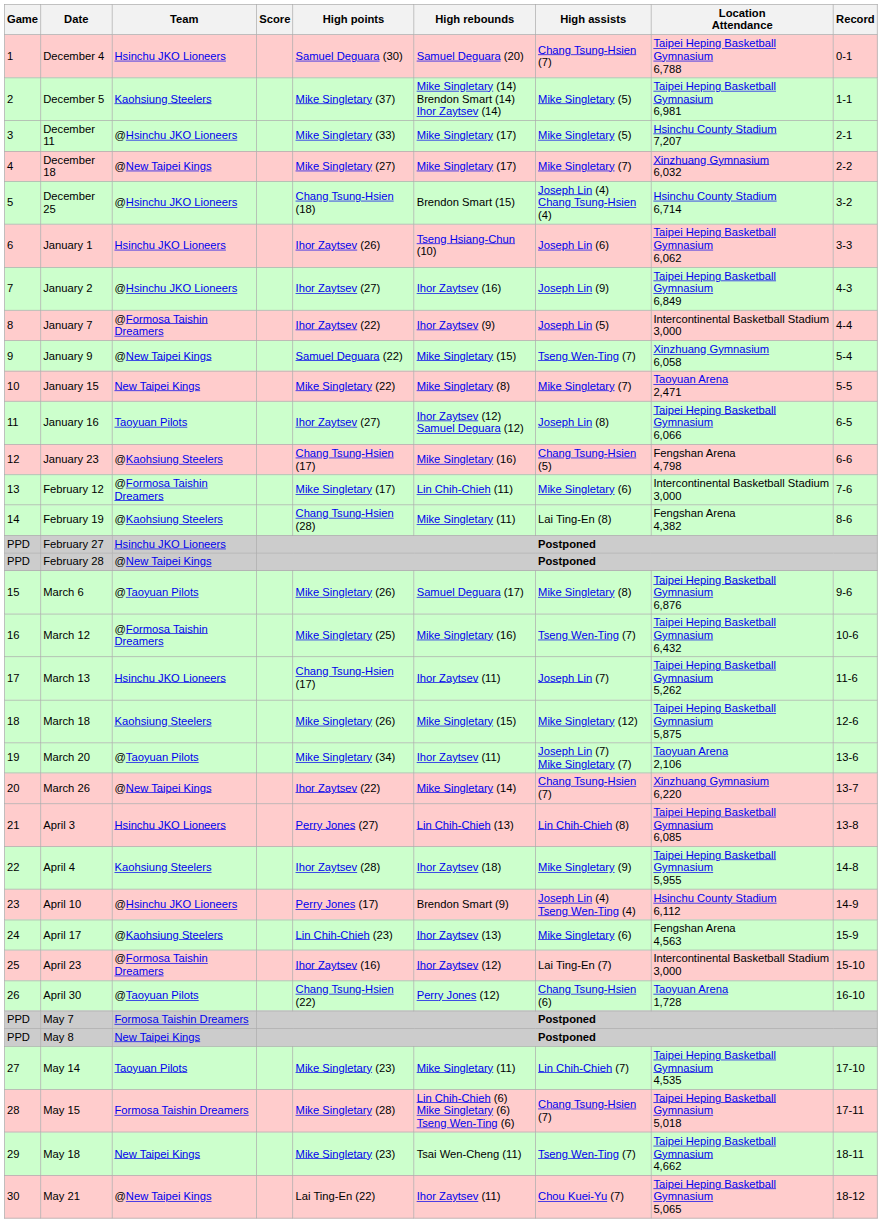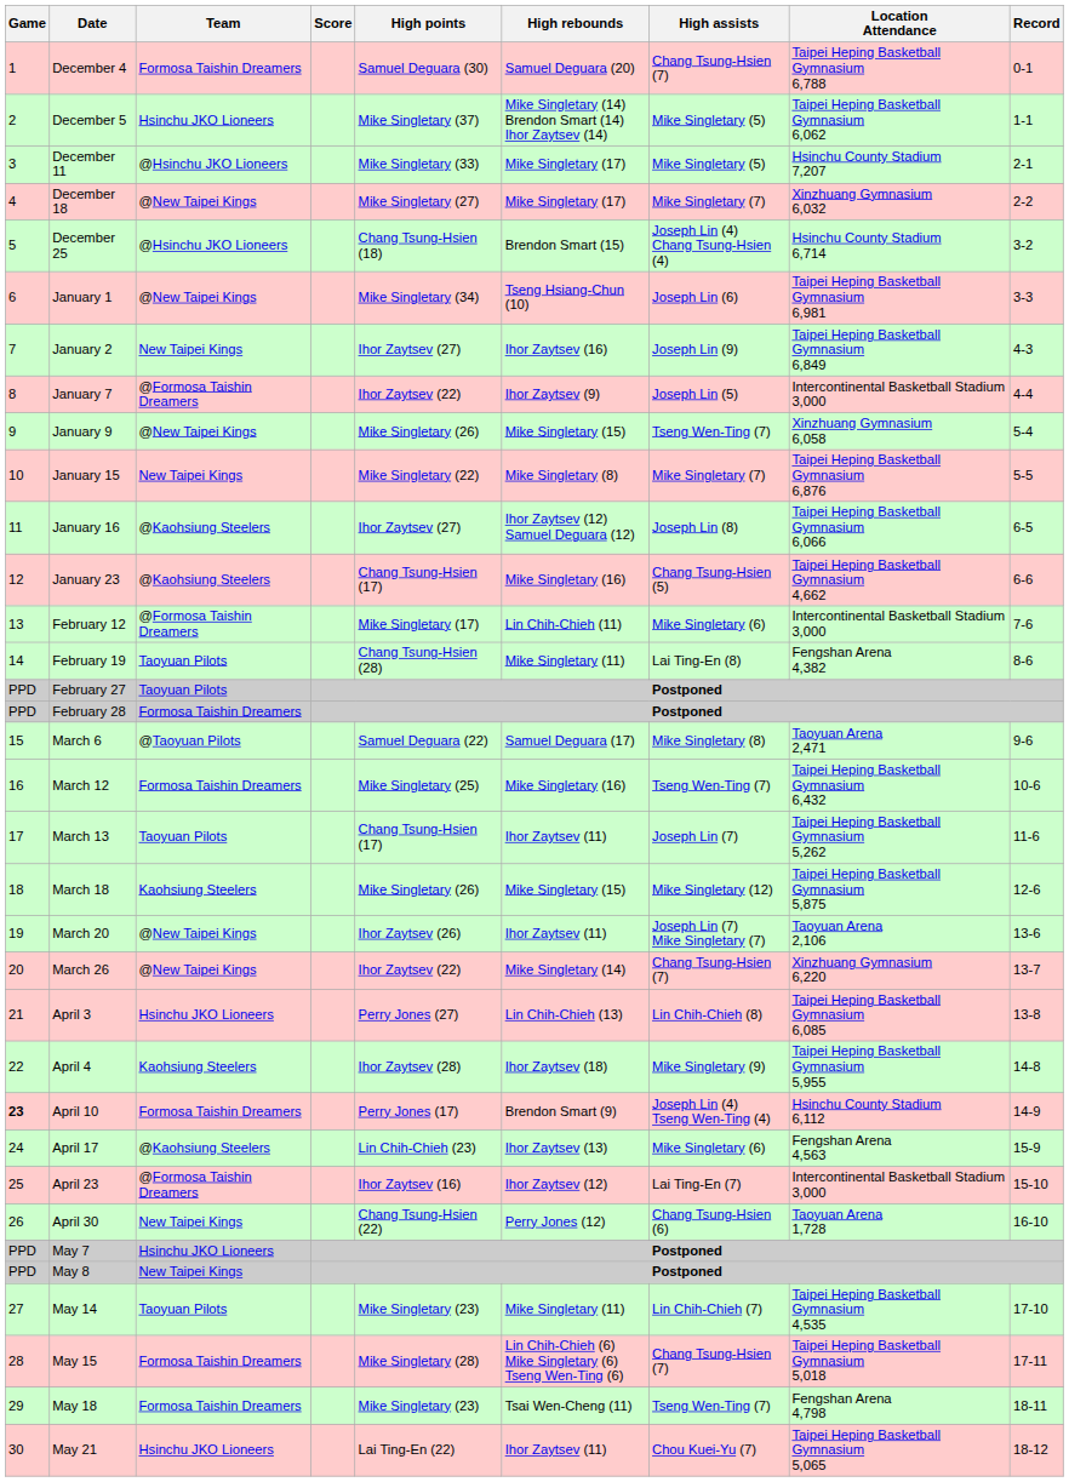December 4 | Team: Hsinchu JKO Lioneers -> Formosa Taishin Dreamers
December 5 | Team: Kaohsiung Steelers -> Hsinchu JKO Lioneers
December 5 | Location Attendance: Taipei Heping Basketball Gymnasium 6,981 -> Taipei Heping Basketball Gymnasium 6,062
January 1 | Team: Hsinchu JKO Lioneers -> @New Taipei Kings
January 1 | High points: Ihor Zaytsev (26) -> Mike Singletary (34)
January 1 | Location Attendance: Taipei Heping Basketball Gymnasium 6,062 -> Taipei Heping Basketball Gymnasium 6,981
January 2 | Team: @Hsinchu JKO Lioneers -> New Taipei Kings
January 9 | High points: Samuel Deguara (22) -> Mike Singletary (26)
January 15 | Location Attendance: Taoyuan Arena 2,471 -> Taipei Heping Basketball Gymnasium 6,876
January 16 | Team: Taoyuan Pilots -> @Kaohsiung Steelers
January 23 | Location Attendance: Fengshan Arena 4,798 -> Taipei Heping Basketball Gymnasium 4,662
February 19 | Team: @Kaohsiung Steelers -> Taoyuan Pilots
February 27 | Team: Hsinchu JKO Lioneers -> Taoyuan Pilots
February 28 | Team: @New Taipei Kings -> Formosa Taishin Dreamers
March 6 | High points: Mike Singletary (26) -> Samuel Deguara (22)
March 6 | Location Attendance: Taipei Heping Basketball Gymnasium 6,876 -> Taoyuan Arena 2,471
March 12 | Team: @Formosa Taishin Dreamers -> Formosa Taishin Dreamers
March 13 | Team: Hsinchu JKO Lioneers -> Taoyuan Pilots
March 20 | Team: @Taoyuan Pilots -> @New Taipei Kings
March 20 | High points: Mike Singletary (34) -> Ihor Zaytsev (26)
April 10 | Game: normal -> bold
April 10 | Team: @Hsinchu JKO Lioneers -> Formosa Taishin Dreamers
April 30 | Team: @Taoyuan Pilots -> New Taipei Kings
May 7 | Team: Formosa Taishin Dreamers -> Hsinchu JKO Lioneers
May 18 | Team: New Taipei Kings -> Formosa Taishin Dreamers
May 18 | Location Attendance: Taipei Heping Basketball Gymnasium 4,662 -> Fengshan Arena 4,798
May 21 | Team: @New Taipei Kings -> Hsinchu JKO Lioneers
